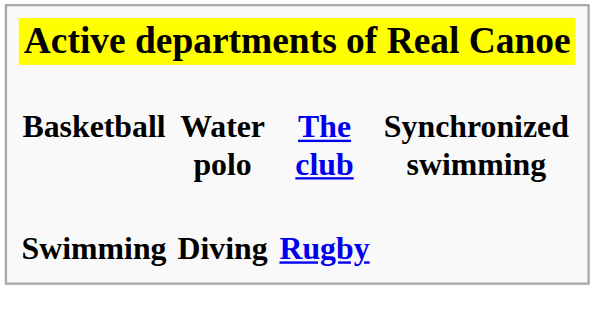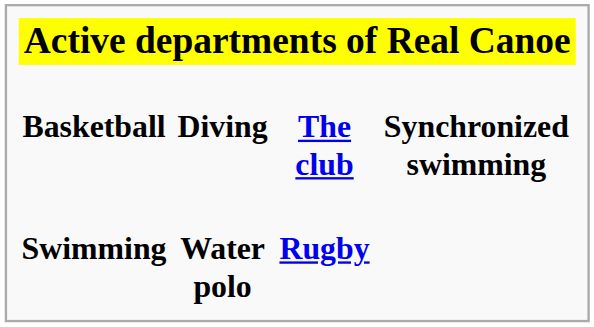Basketball | column 2: Water polo -> Diving
Swimming | column 2: Diving -> Water polo
